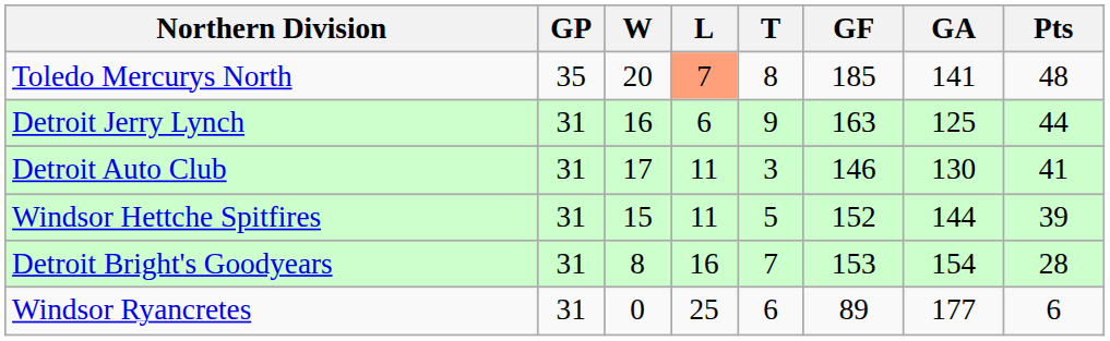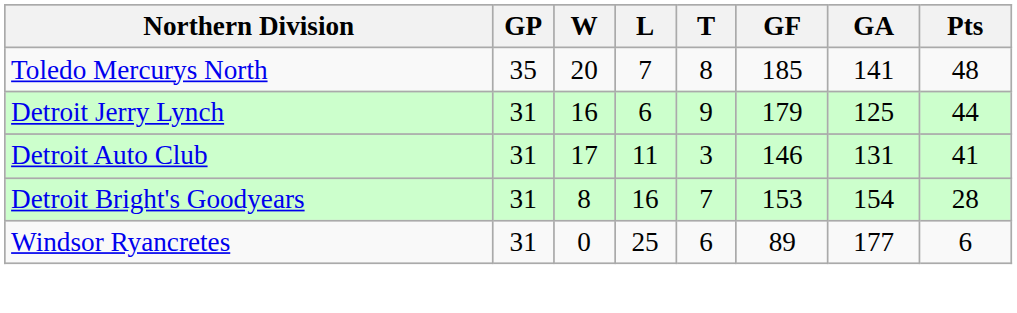Toledo Mercurys North | L: lightsalmon background -> no background
Detroit Jerry Lynch | GF: 163 -> 179
Detroit Auto Club | GA: 130 -> 131
- row: Windsor Hettche Spitfires | 31 | 15 | 11 | 5 | 152 | 144 | 39
